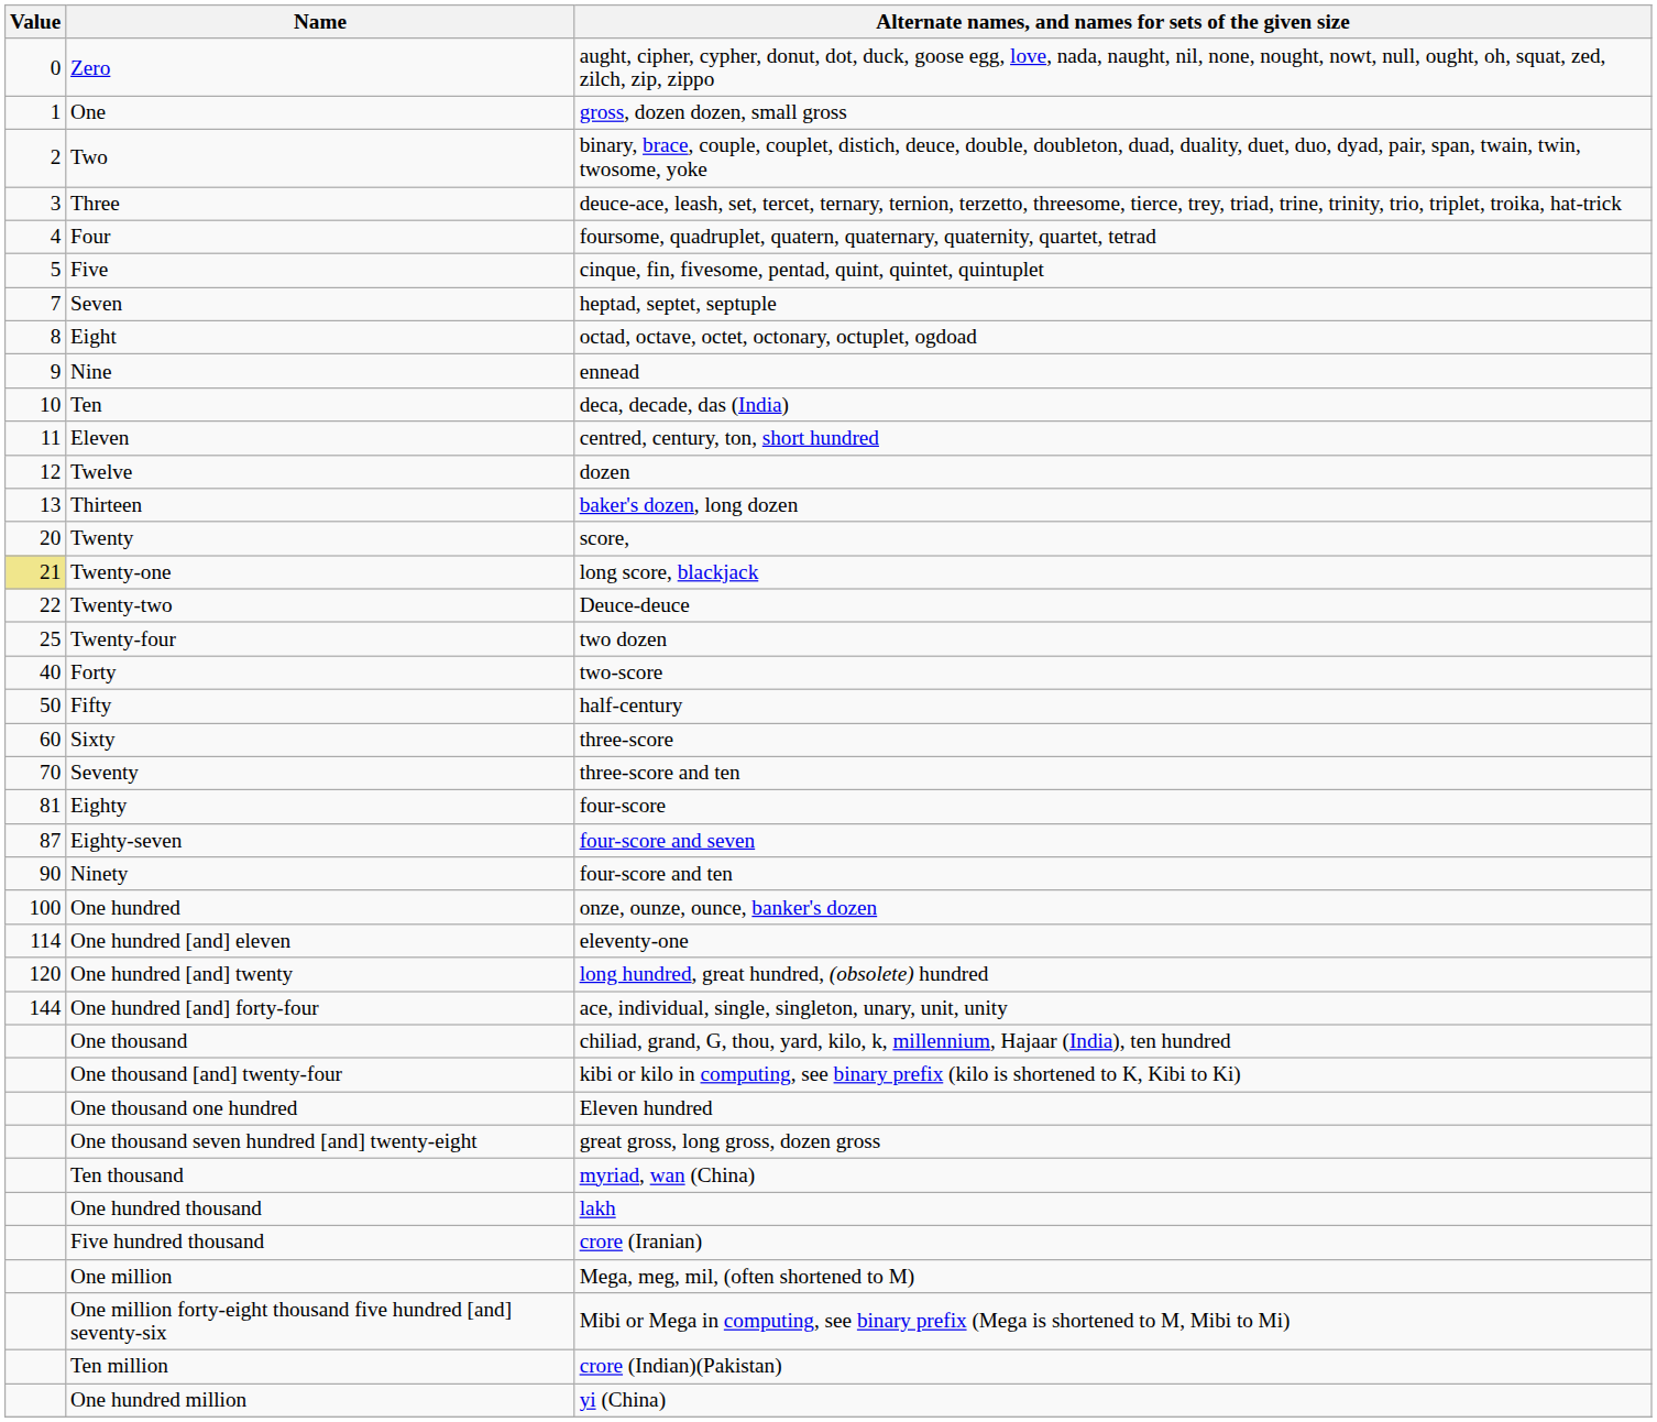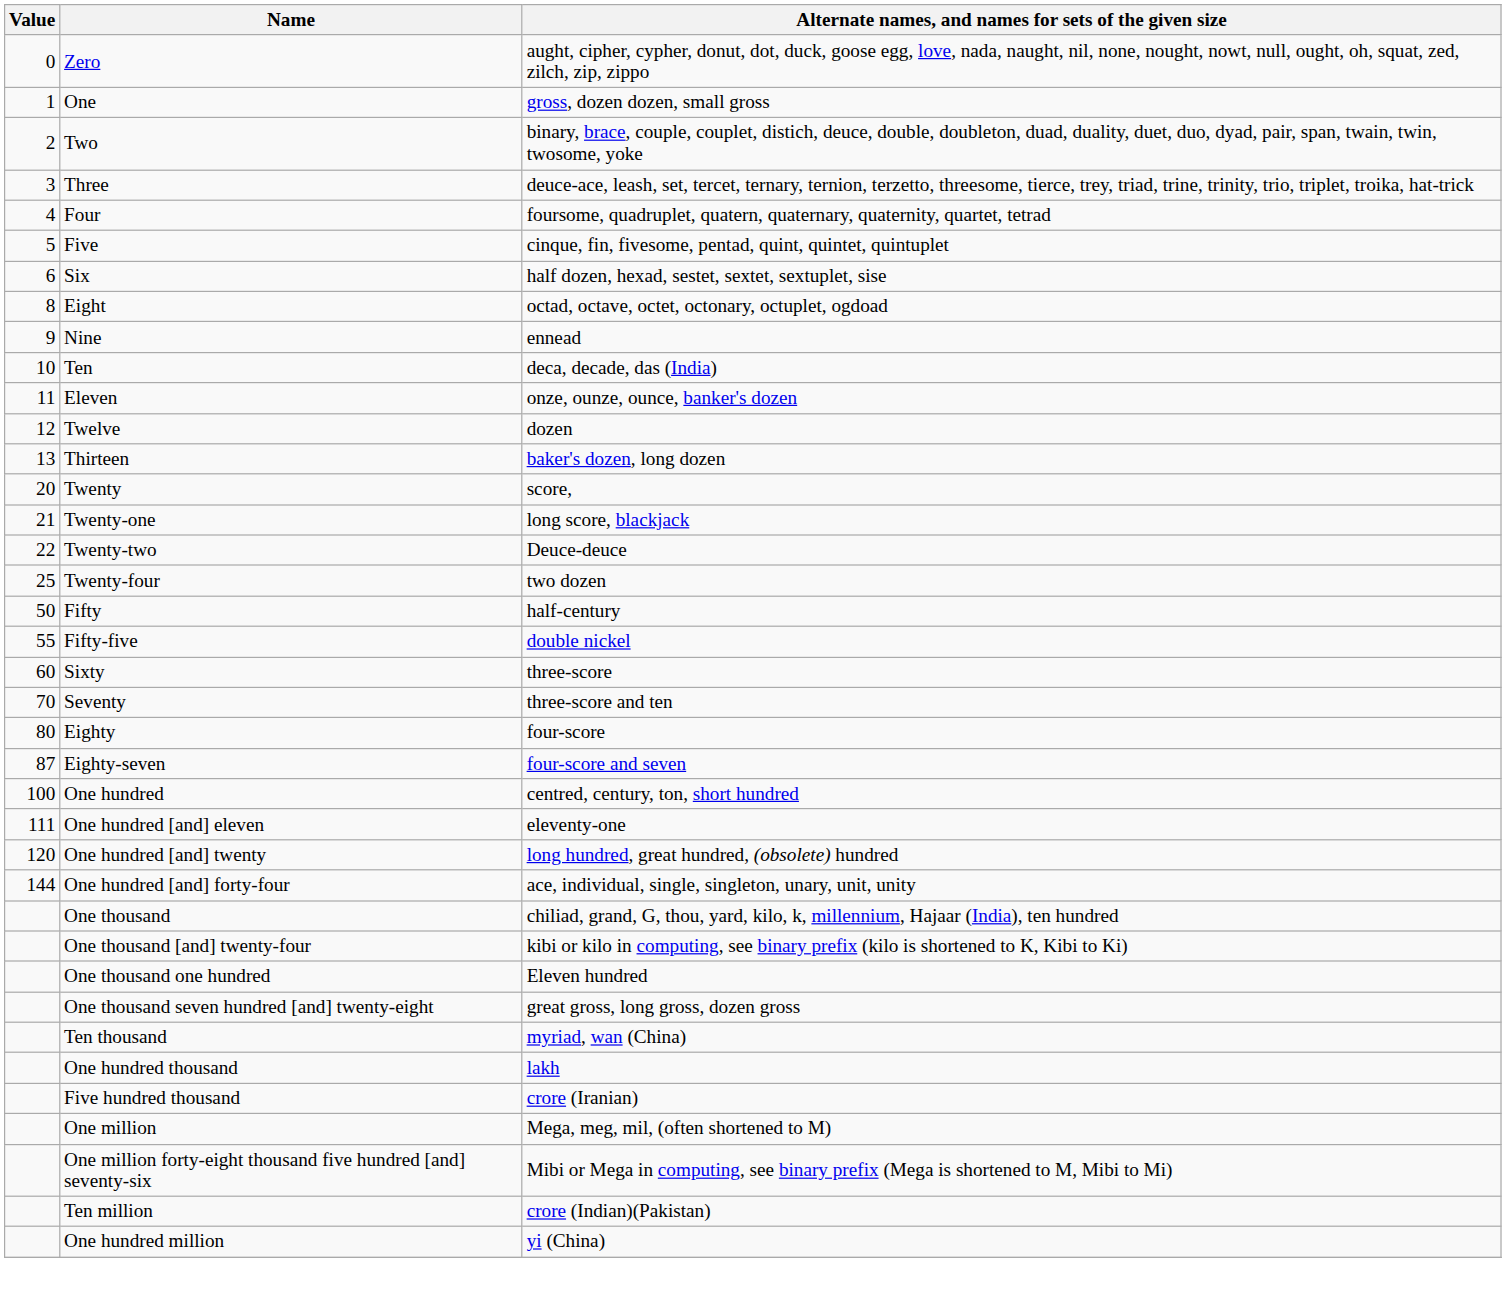+ row: 6 | Six | half dozen, hexad, sestet, sextet, sextuplet, sise
- row: 7 | Seven | heptad, septet, septuple
Eleven | Alternate names, and names for sets of the given size: centred, century, ton, short hundred -> onze, ounze, ounce, banker's dozen
Twenty-one | Value: khaki background -> no background
- row: 40 | Forty | two-score
+ row: 55 | Fifty-five | double nickel
Eighty | Value: 81 -> 80
- row: 90 | Ninety | four-score and ten
One hundred | Alternate names, and names for sets of the given size: onze, ounze, ounce, banker's dozen -> centred, century, ton, short hundred
One hundred [and] eleven | Value: 114 -> 111
